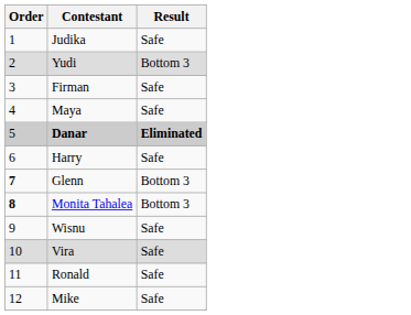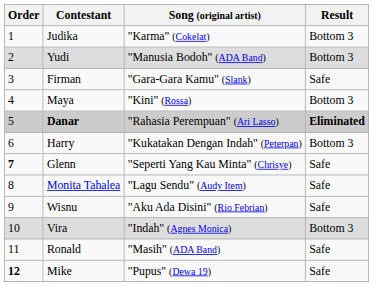+ column: Song (original artist) | "Karma" (Cokelat) | "Manusia Bodoh" (ADA Band) | "Gara-Gara Kamu" (Slank) | "Kini" (Rossa) | "Rahasia Perempuan" (Ari Lasso) | "Kukatakan Dengan Indah" (Peterpan) | "Seperti Yang Kau Minta" (Chrisye) | "Lagu Sendu" (Audy Item) | "Aku Ada Disini" (Rio Febrian) | "Indah" (Agnes Monica) | "Masih" (ADA Band) | "Pupus" (Dewa 19)
Judika | Result: Safe -> Bottom 3
Maya | Result: Safe -> Bottom 3
Harry | Result: Safe -> Bottom 3
Glenn | Result: Bottom 3 -> Safe
Monita Tahalea | Order: bold -> normal
Monita Tahalea | Result: Bottom 3 -> Safe
Vira | Result: Safe -> Bottom 3
Mike | Order: normal -> bold
